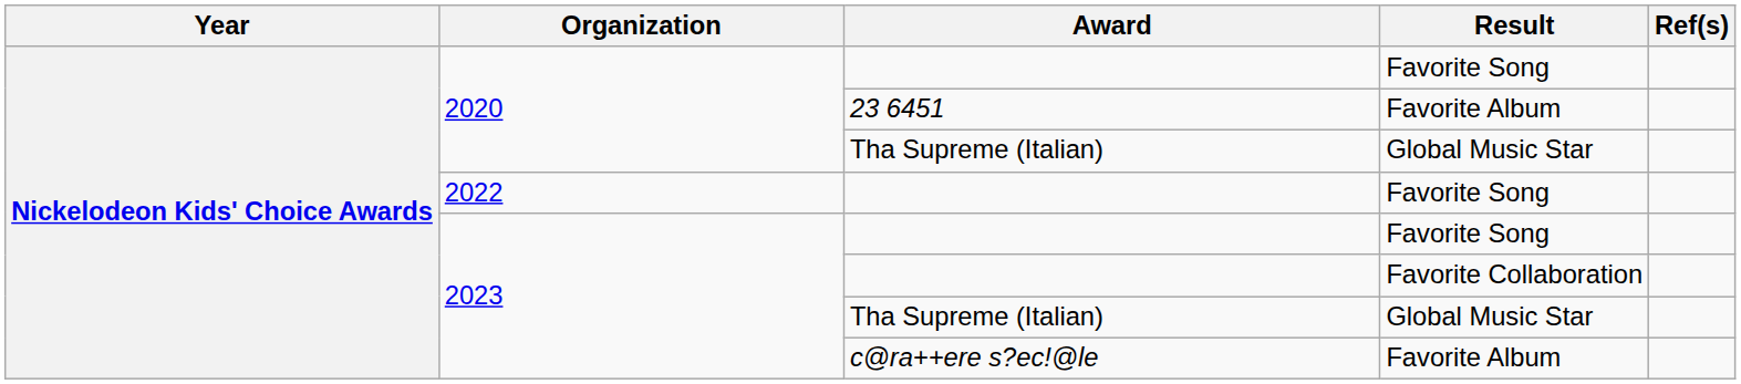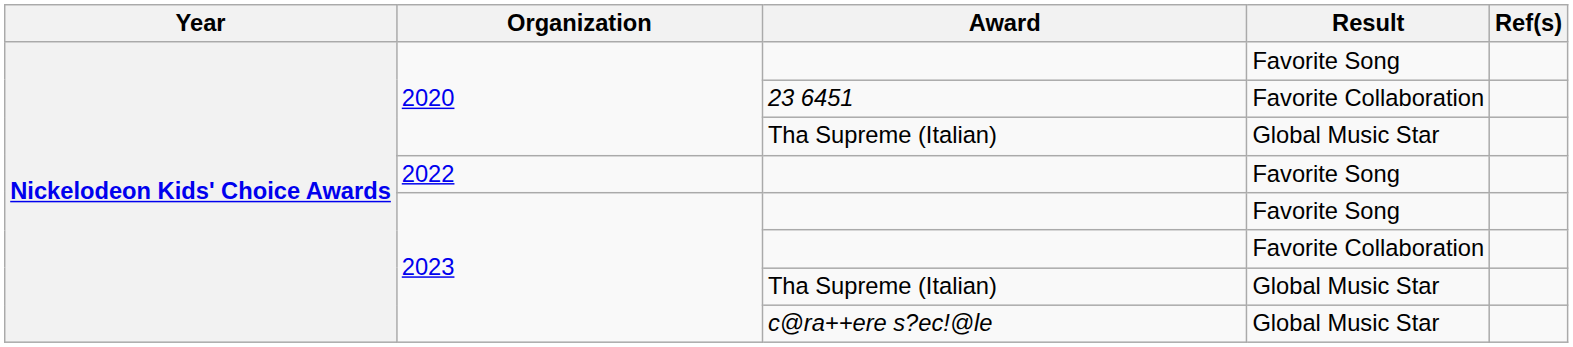23 6451 | Result: Favorite Album -> Favorite Collaboration
c@ra++ere s?ec!@le | Result: Favorite Album -> Global Music Star
